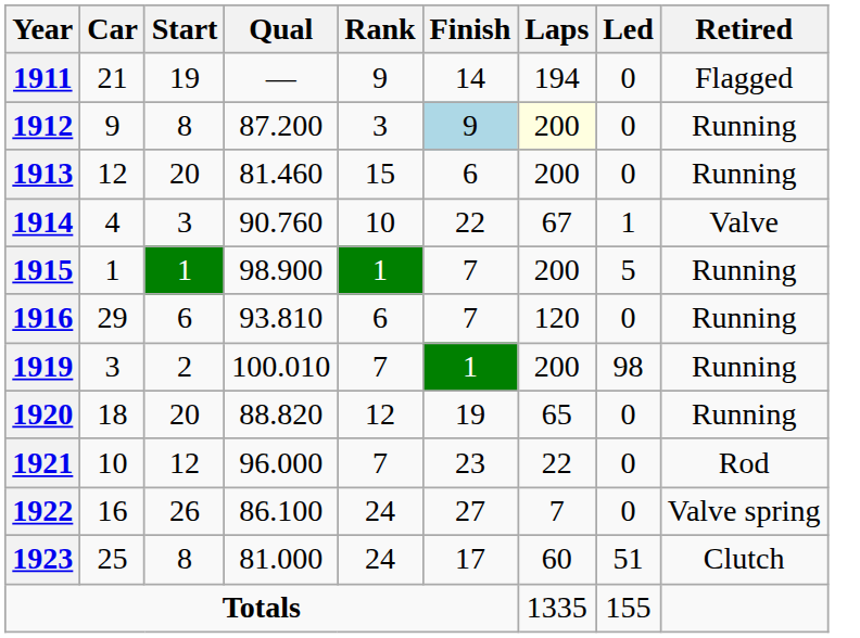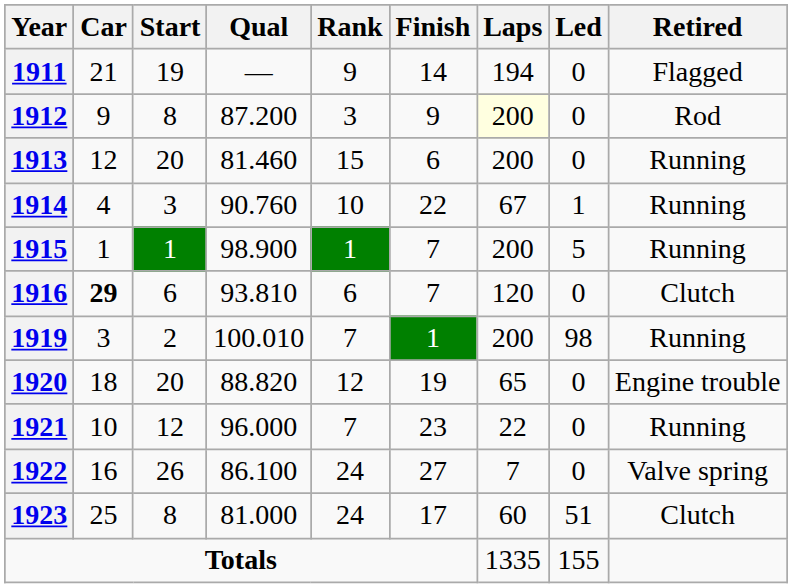1912 | Finish: lightblue background -> no background
1912 | Retired: Running -> Rod
1914 | Retired: Valve -> Running
1916 | Car: normal -> bold
1916 | Retired: Running -> Clutch
1920 | Retired: Running -> Engine trouble
1921 | Retired: Rod -> Running
